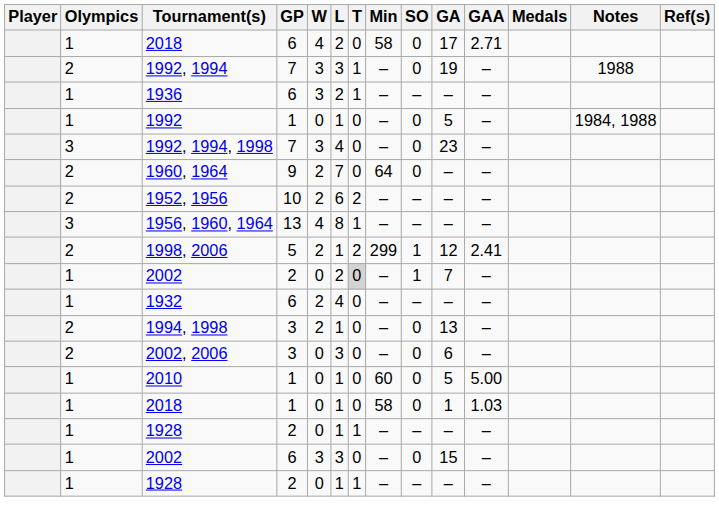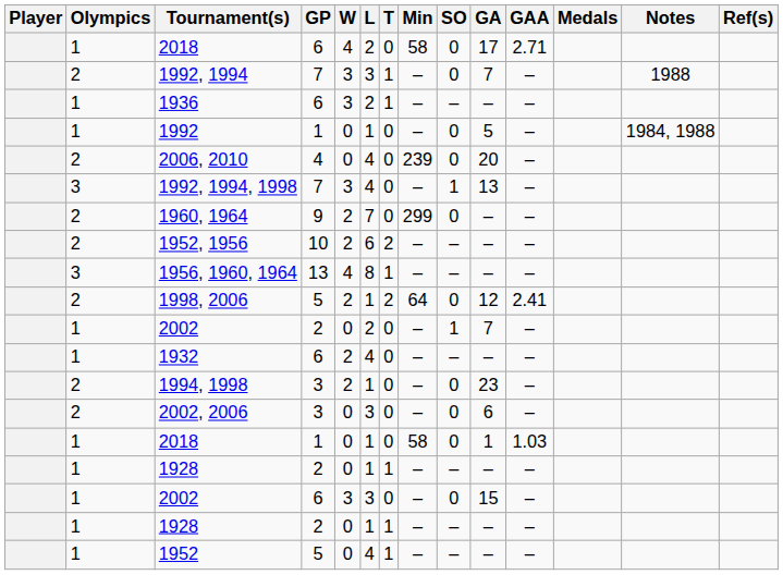1992, 1994 | GA: 19 -> 7
+ row: 2 | 2006, 2010 | 4 | 0 | 4 | 0 | 239 | 0 | 20 | –
1992, 1994, 1998 | SO: 0 -> 1
1992, 1994, 1998 | GA: 23 -> 13
1960, 1964 | Min: 64 -> 299
1998, 2006 | Min: 299 -> 64
1998, 2006 | SO: 1 -> 0
2002 / 2 | T: lightgrey background -> no background
1994, 1998 | GA: 13 -> 23
- row: 1 | 2010 | 1 | 0 | 1 | 0 | 60 | 0 | 5 | 5.00
+ row: 1 | 1952 | 5 | 0 | 4 | 1 | – | – | – | –
